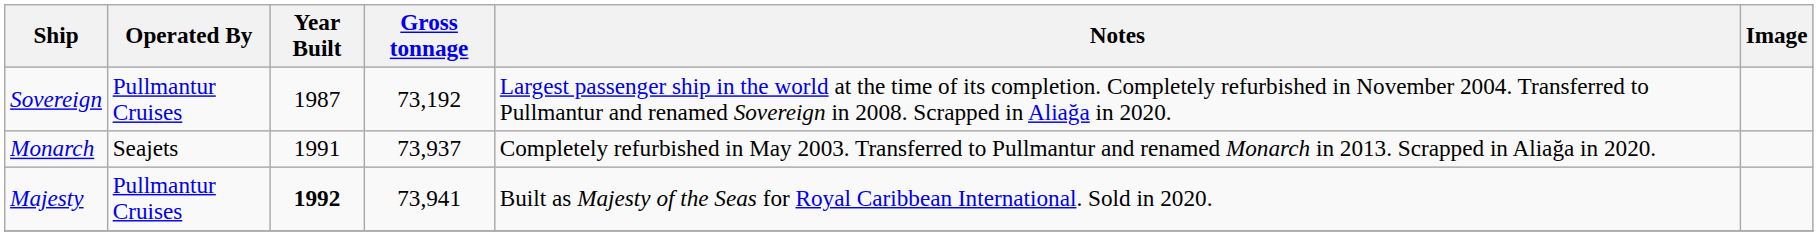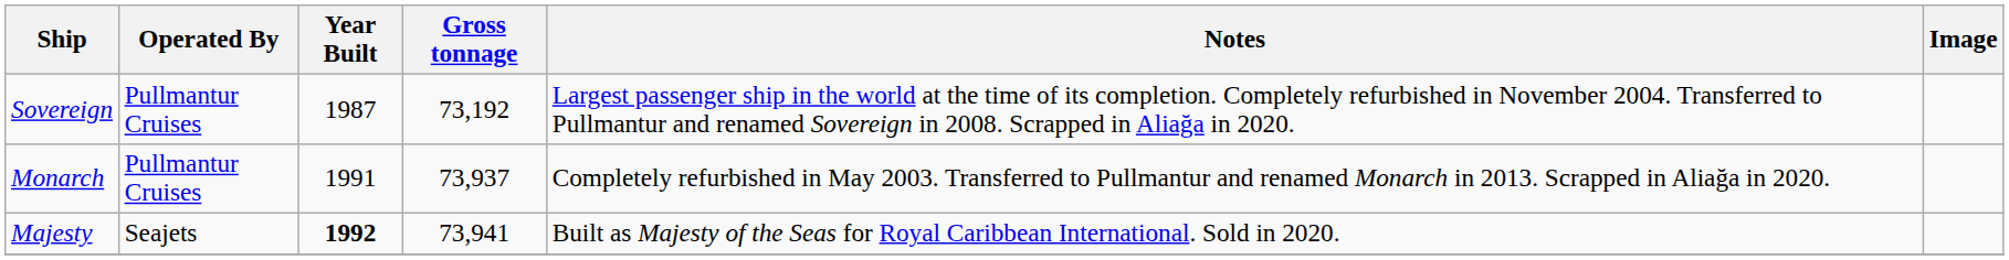Monarch | Operated By: Seajets -> Pullmantur Cruises
Majesty | Operated By: Pullmantur Cruises -> Seajets
